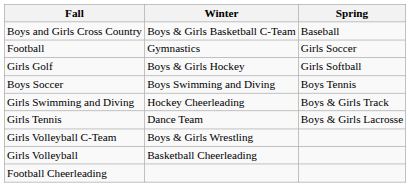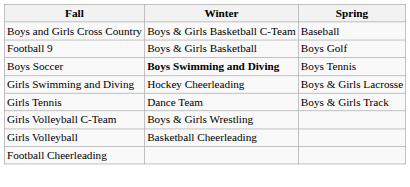+ row: Football 9 | Boys & Girls Basketball | Boys Golf
- row: Football | Gymnastics | Girls Soccer
- row: Girls Golf | Boys & Girls Hockey | Girls Softball
Boys Soccer | Winter: normal -> bold
Girls Swimming and Diving | Spring: Boys & Girls Track -> Boys & Girls Lacrosse
Girls Tennis | Spring: Boys & Girls Lacrosse -> Boys & Girls Track
